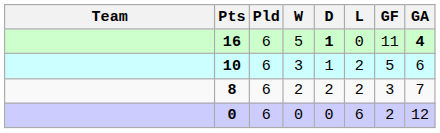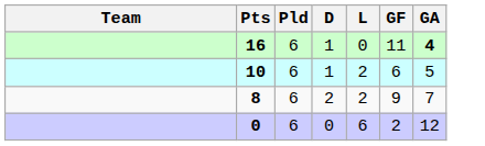- column: W | 5 | 3 | 2 | 0
16 | D: bold -> normal
10 | GF: 5 -> 6
10 | GA: 6 -> 5
8 | GF: 3 -> 9
